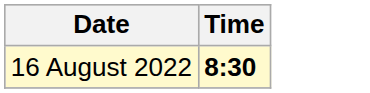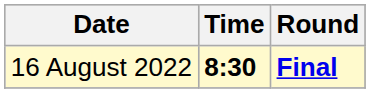+ column: Round | Final
